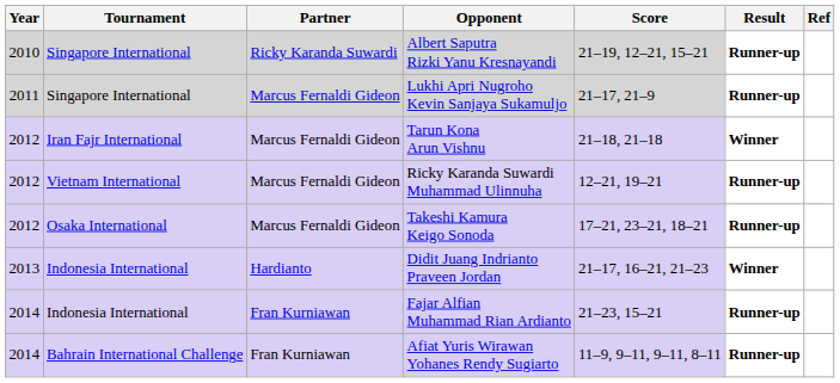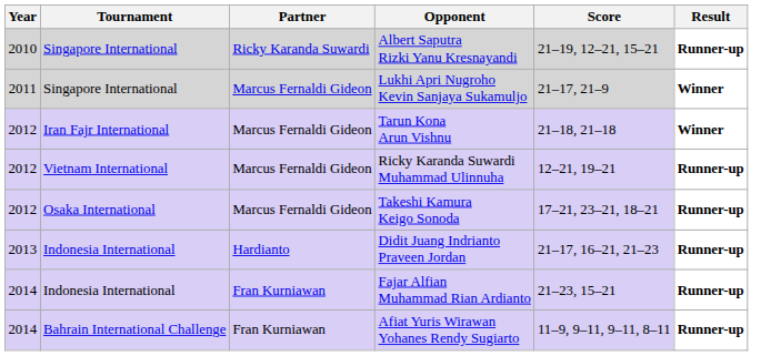- column: Ref
Lukhi Apri Nugroho Kevin Sanjaya Sukamuljo | Result: Runner-up -> Winner
Didit Juang Indrianto Praveen Jordan | Result: Winner -> Runner-up
